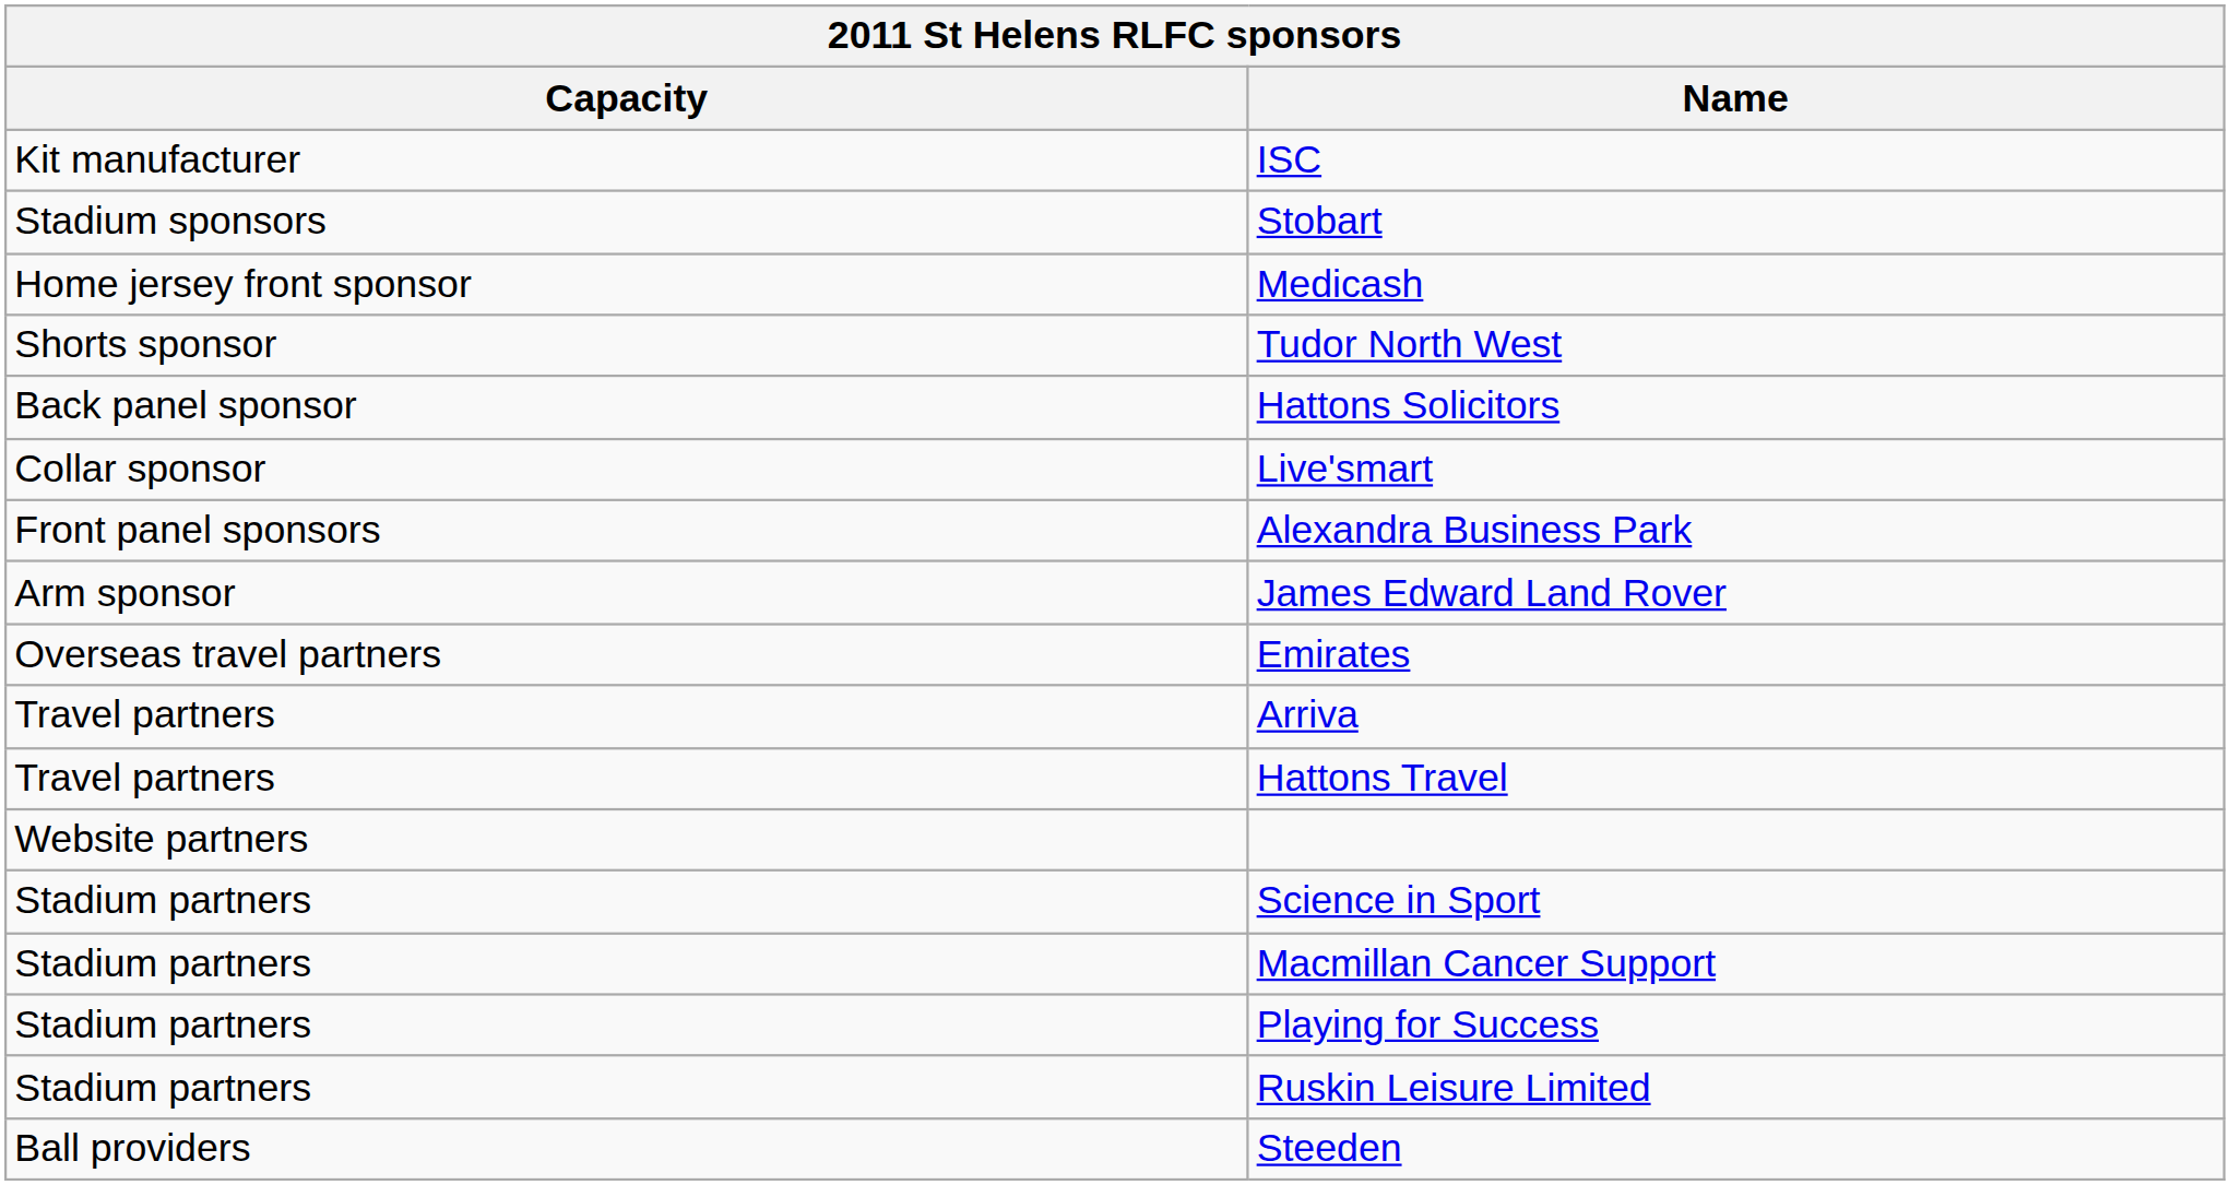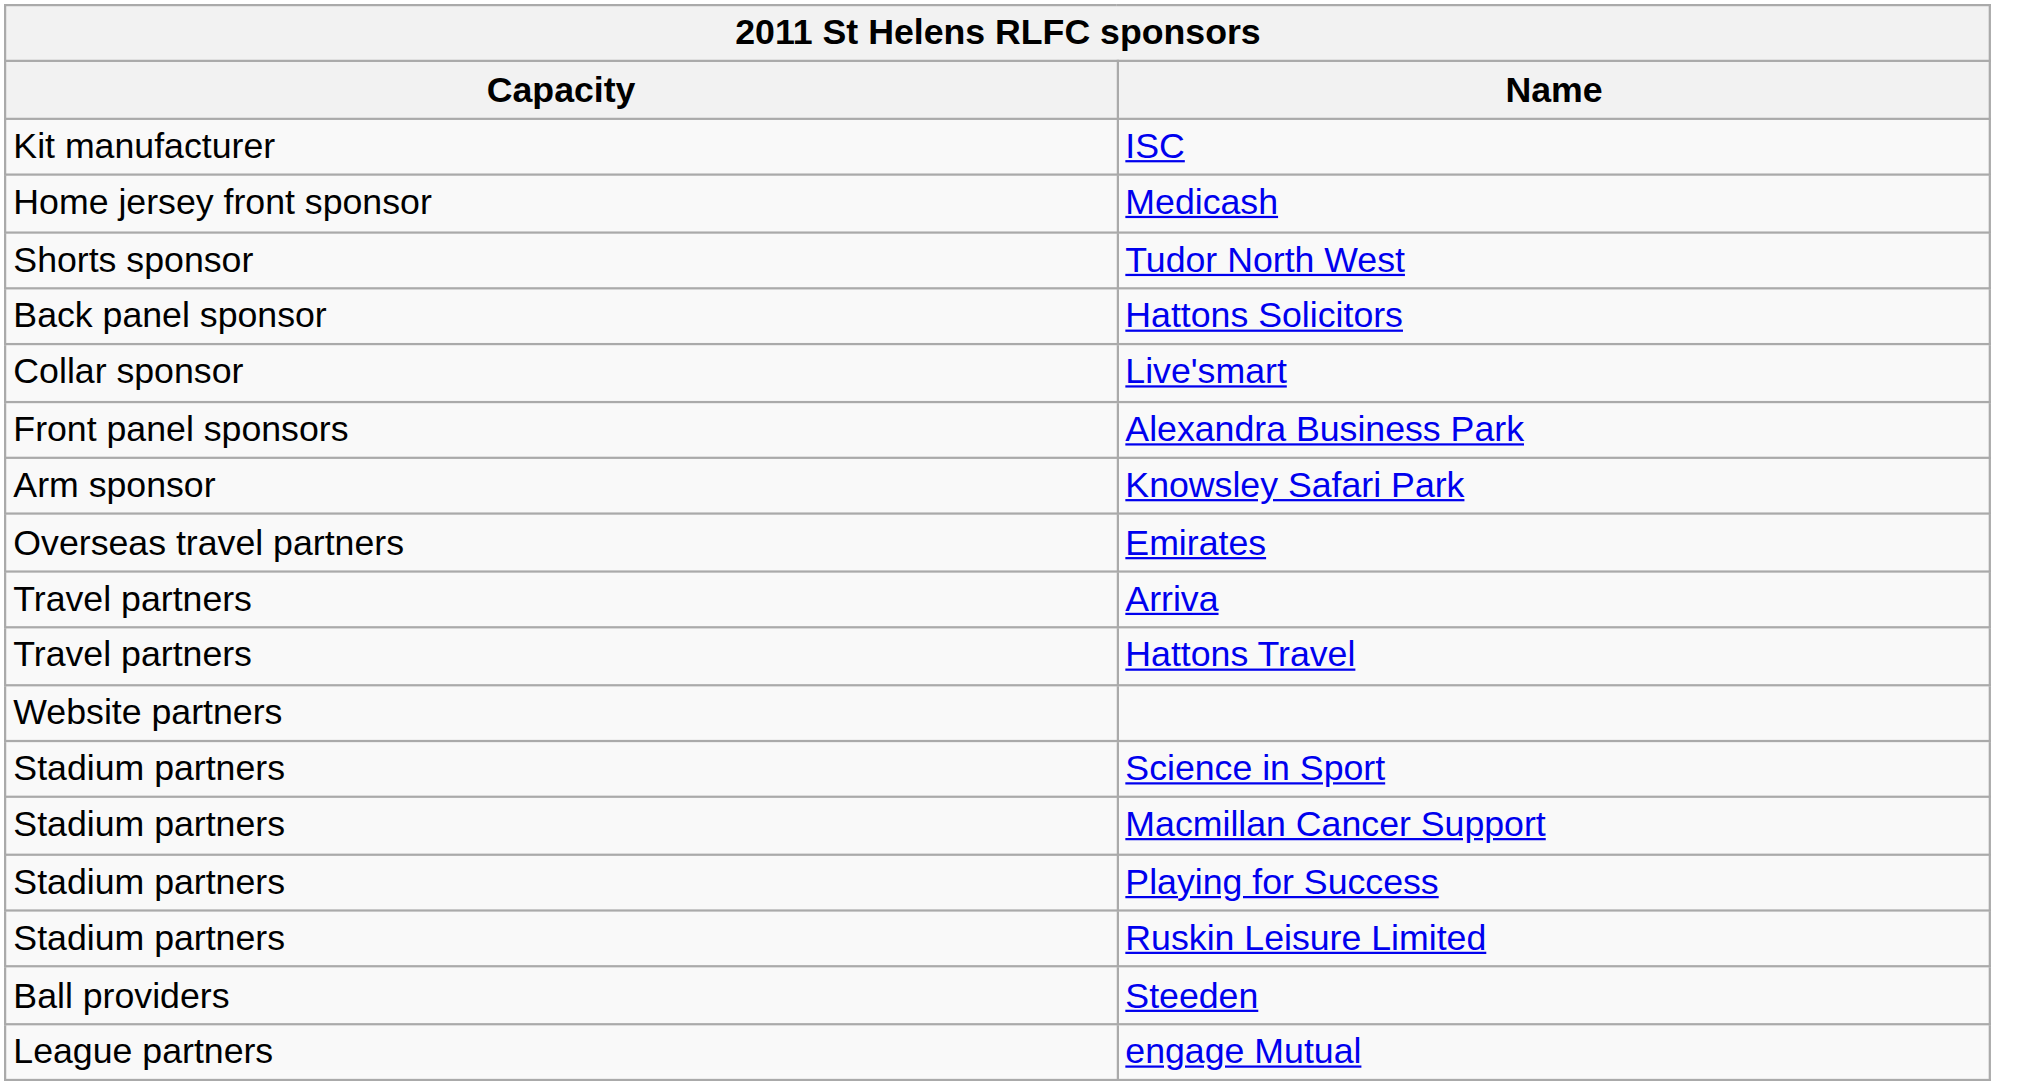- row: Stadium sponsors | Stobart
- row: Arm sponsor | James Edward Land Rover
+ row: Arm sponsor | Knowsley Safari Park
+ row: League partners | engage Mutual
